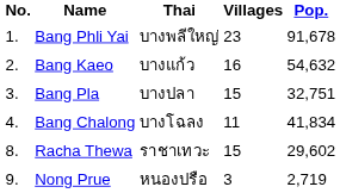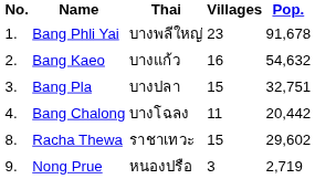Bang Chalong | Pop.: 41,834 -> 20,442
